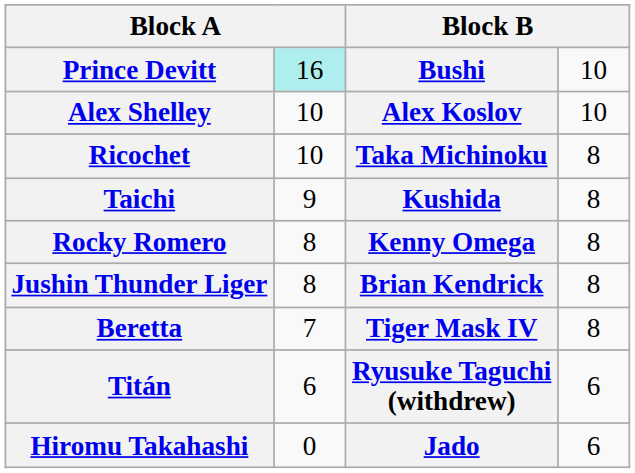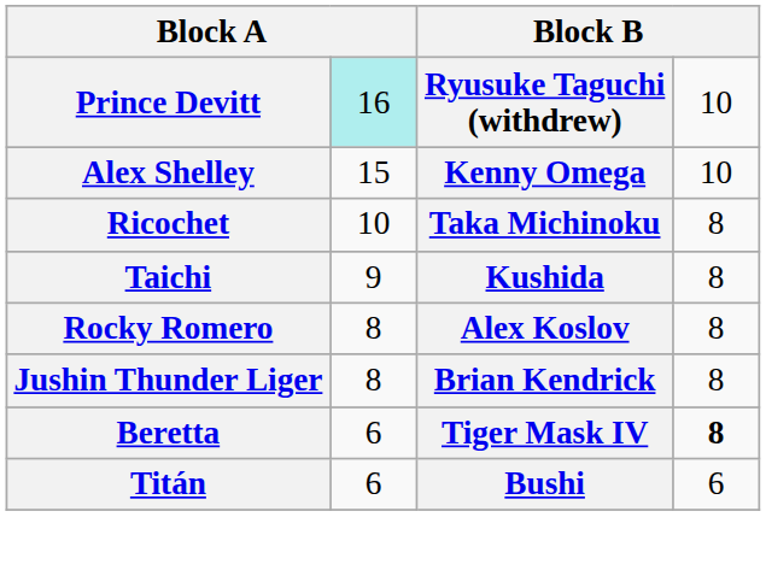Prince Devitt | column 3: Bushi -> Ryusuke Taguchi (withdrew)
Alex Shelley | column 2: 10 -> 15
Alex Shelley | column 3: Alex Koslov -> Kenny Omega
Rocky Romero | column 3: Kenny Omega -> Alex Koslov
Beretta | column 2: 7 -> 6
Beretta | column 4: normal -> bold
Titán | column 3: Ryusuke Taguchi (withdrew) -> Bushi
- row: Hiromu Takahashi | 0 | Jado | 6
